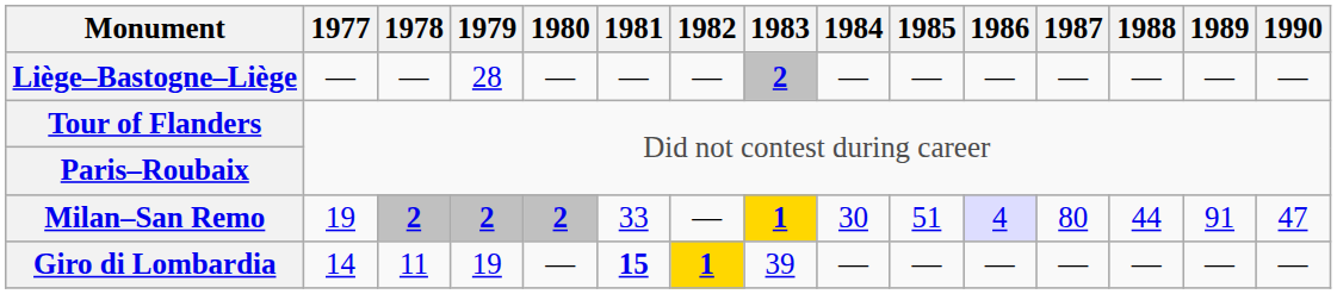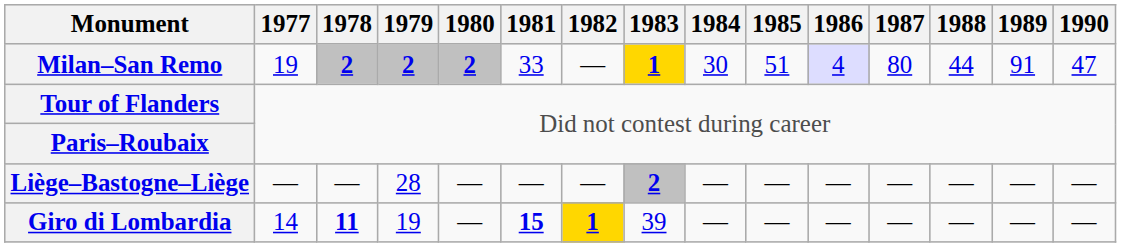rows swapped: Milan–San Remo <-> Liège–Bastogne–Liège
Giro di Lombardia | 1978: normal -> bold
